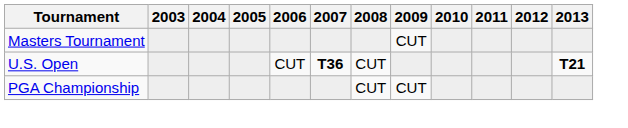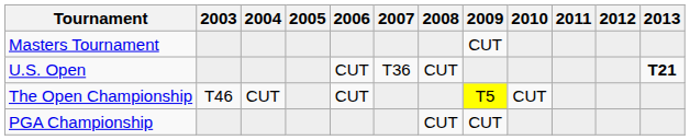U.S. Open | 2007: bold -> normal
+ row: The Open Championship | T46 | CUT | CUT | T5 | CUT
